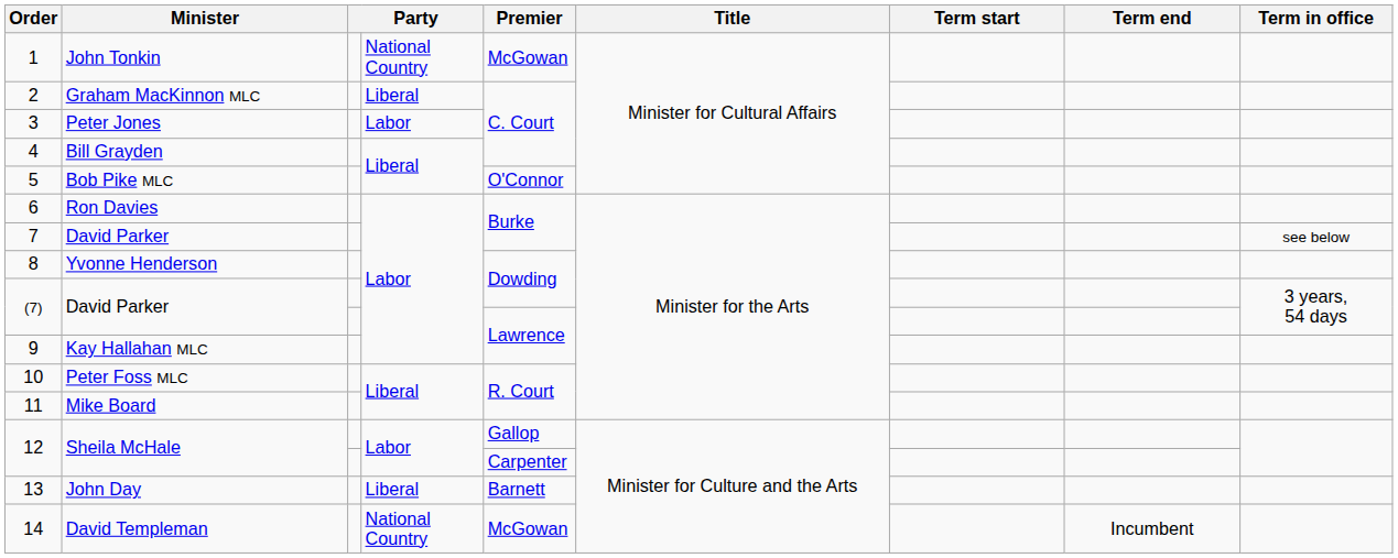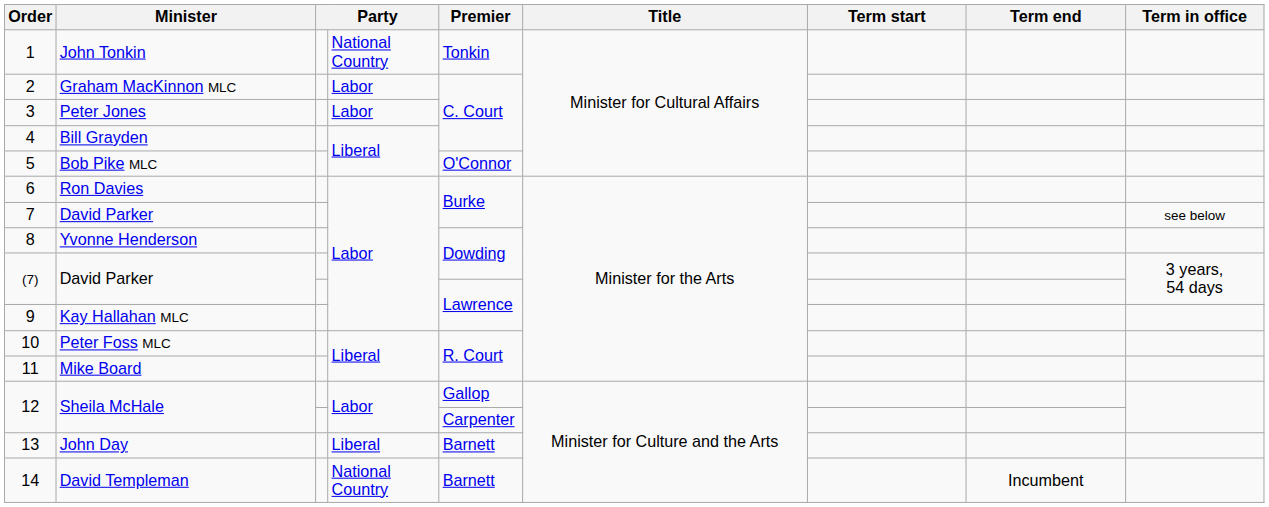1 | Premier: McGowan -> Tonkin
2 | column 4: Liberal -> Labor
14 | Premier: McGowan -> Barnett
